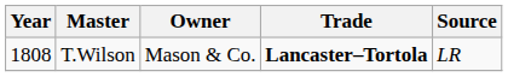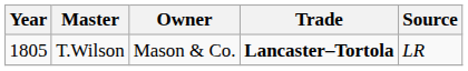T.Wilson | Year: 1808 -> 1805
